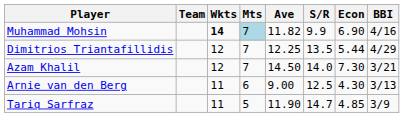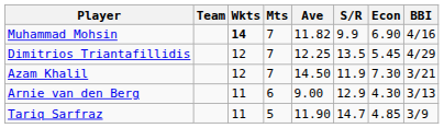Muhammad Mohsin | Mts: lightblue background -> no background
Dimitrios Triantafillidis | Econ: 5.44 -> 5.45
Azam Khalil | S/R: 14.0 -> 11.9
Arnie van den Berg | S/R: 12.5 -> 12.9
